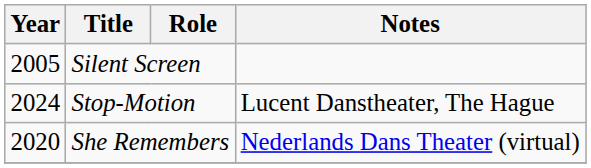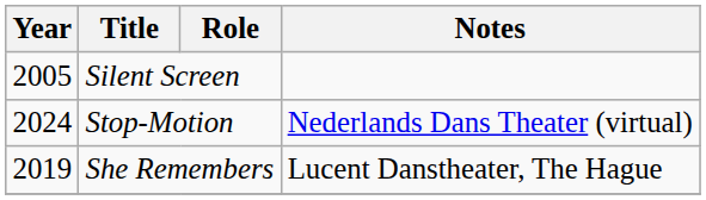Stop-Motion | Notes: Lucent Danstheater, The Hague -> Nederlands Dans Theater (virtual)
She Remembers | Year: 2020 -> 2019
She Remembers | Notes: Nederlands Dans Theater (virtual) -> Lucent Danstheater, The Hague
